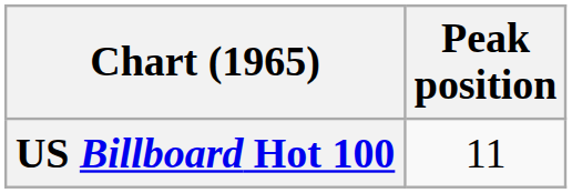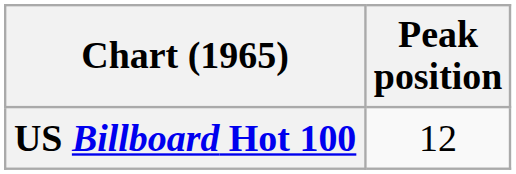US Billboard Hot 100 | Peak position: 11 -> 12
